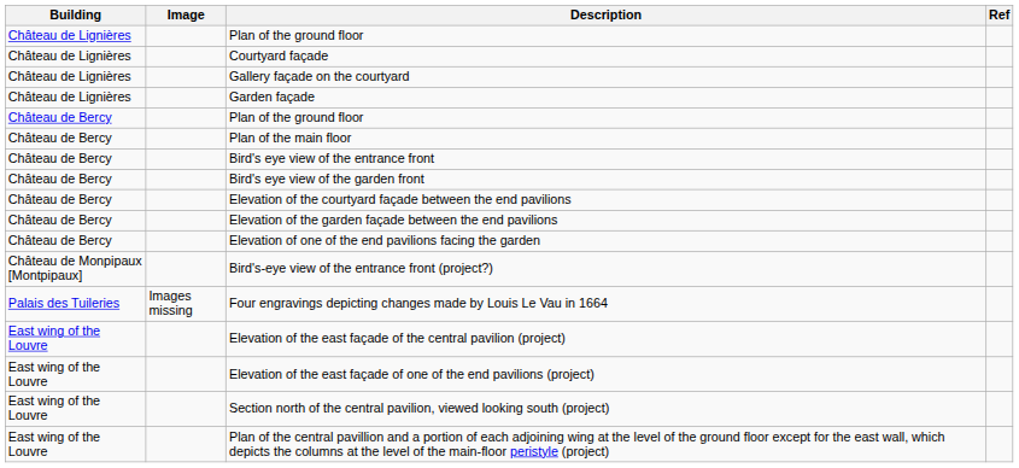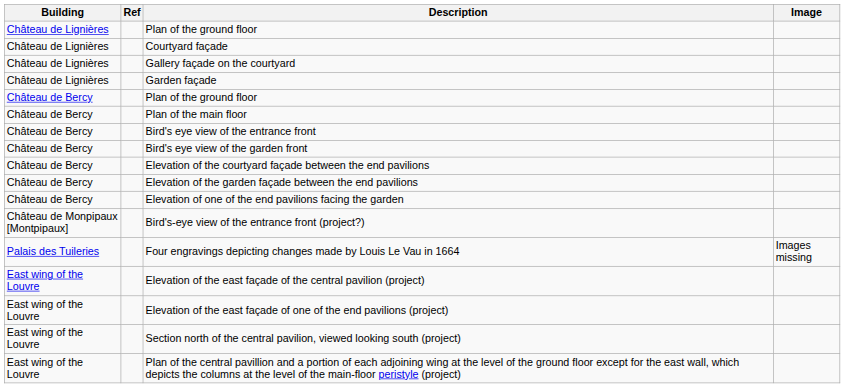columns swapped: Image <-> Ref
